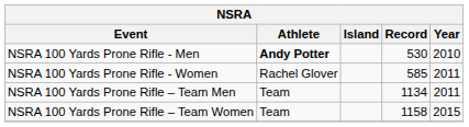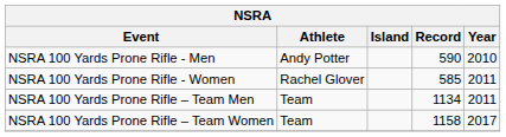NSRA 100 Yards Prone Rifle - Men | Athlete: bold -> normal
NSRA 100 Yards Prone Rifle - Men | Record: 530 -> 590
NSRA 100 Yards Prone Rifle – Team Women | Year: 2015 -> 2017
